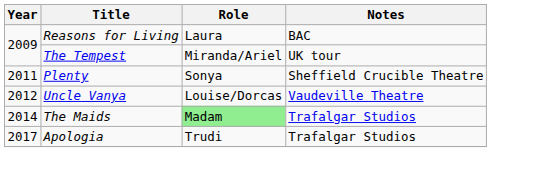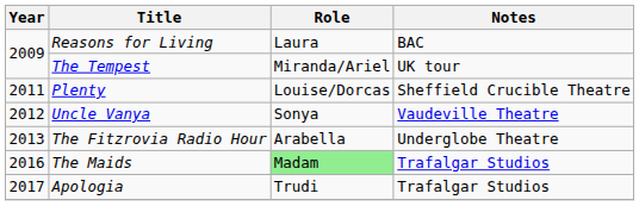Plenty | Role: Sonya -> Louise/Dorcas
Uncle Vanya | Role: Louise/Dorcas -> Sonya
+ row: 2013 | The Fitzrovia Radio Hour | Arabella | Underglobe Theatre
The Maids | Year: 2014 -> 2016
